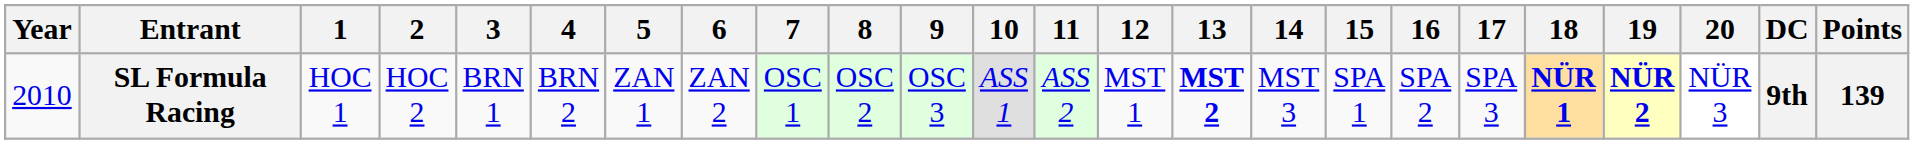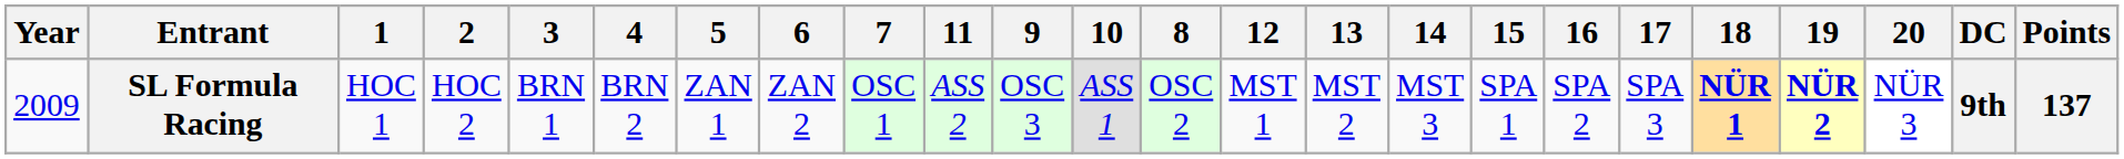columns swapped: 8 <-> 11
SL Formula Racing | Year: 2010 -> 2009
SL Formula Racing | 13: bold -> normal
SL Formula Racing | Points: 139 -> 137
